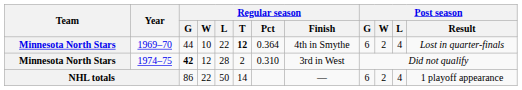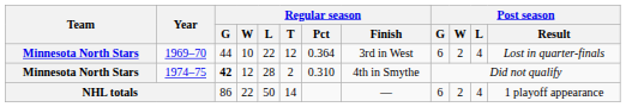1969–70 | Regular season / T: bold -> normal
1969–70 | Regular season / Finish: 4th in Smythe -> 3rd in West
1974–75 | Regular season / Finish: 3rd in West -> 4th in Smythe
